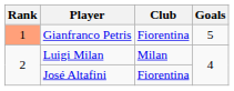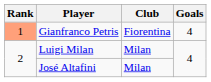Gianfranco Petris | Goals: 5 -> 4
José Altafini | Club: Fiorentina -> Milan
